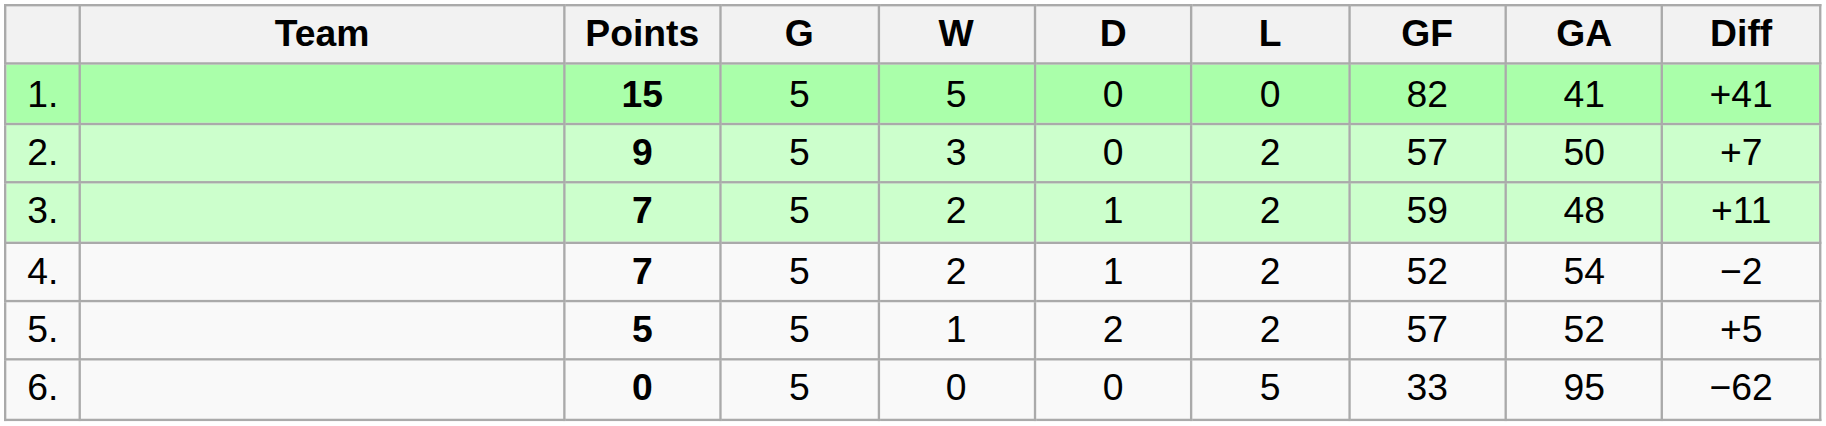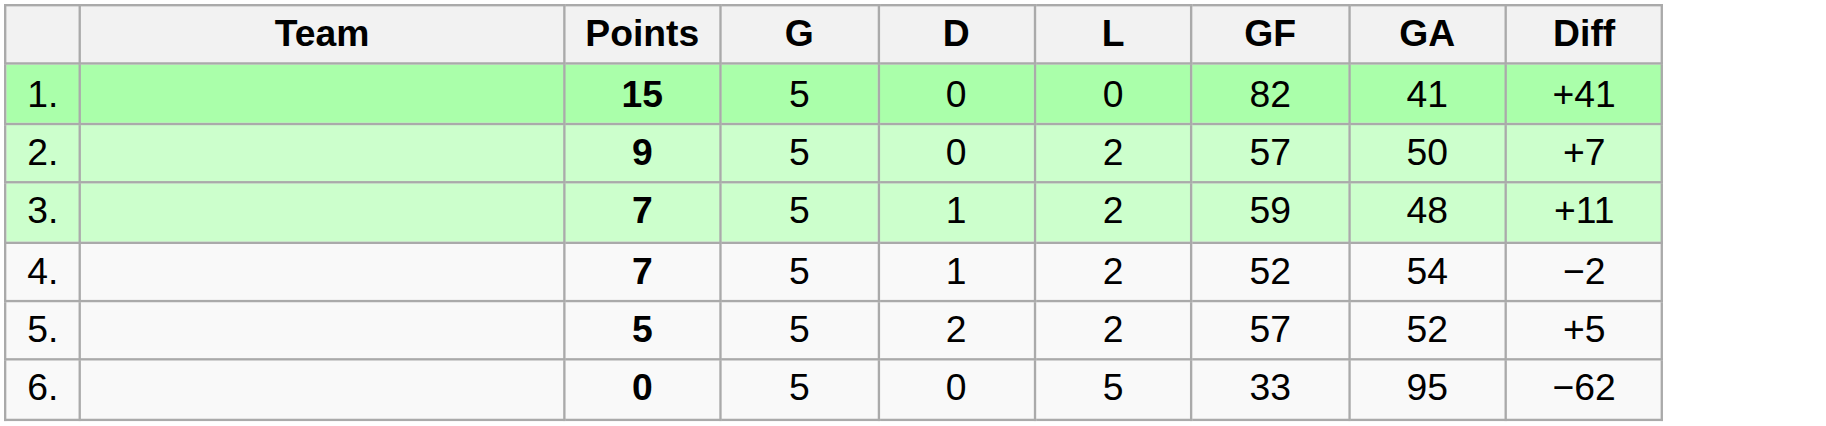- column: W | 5 | 3 | 2 | 2 | 1 | 0
